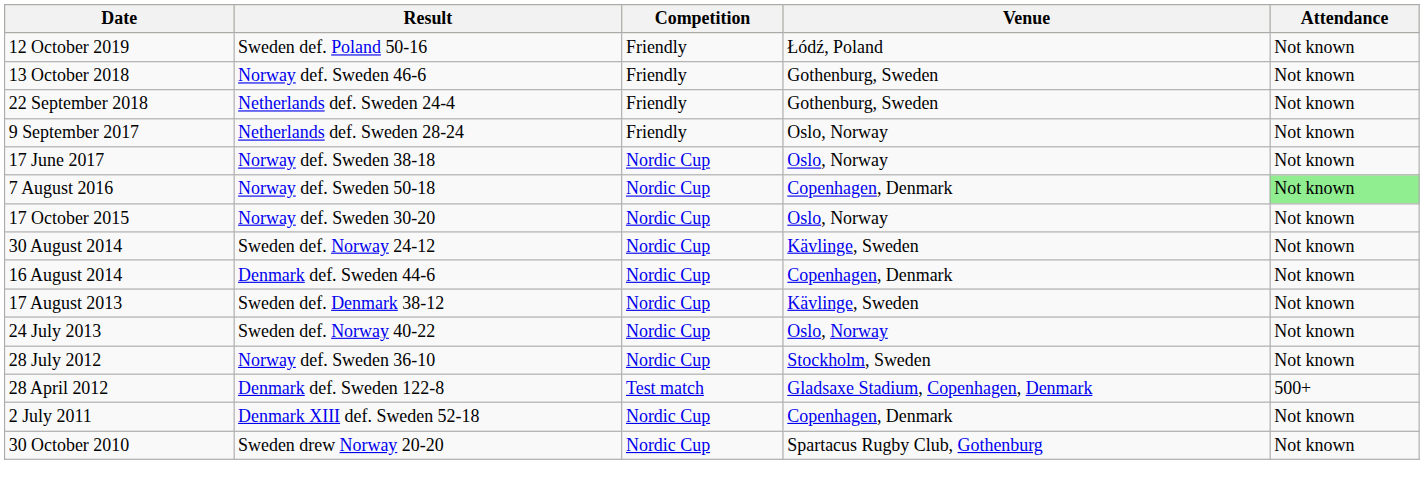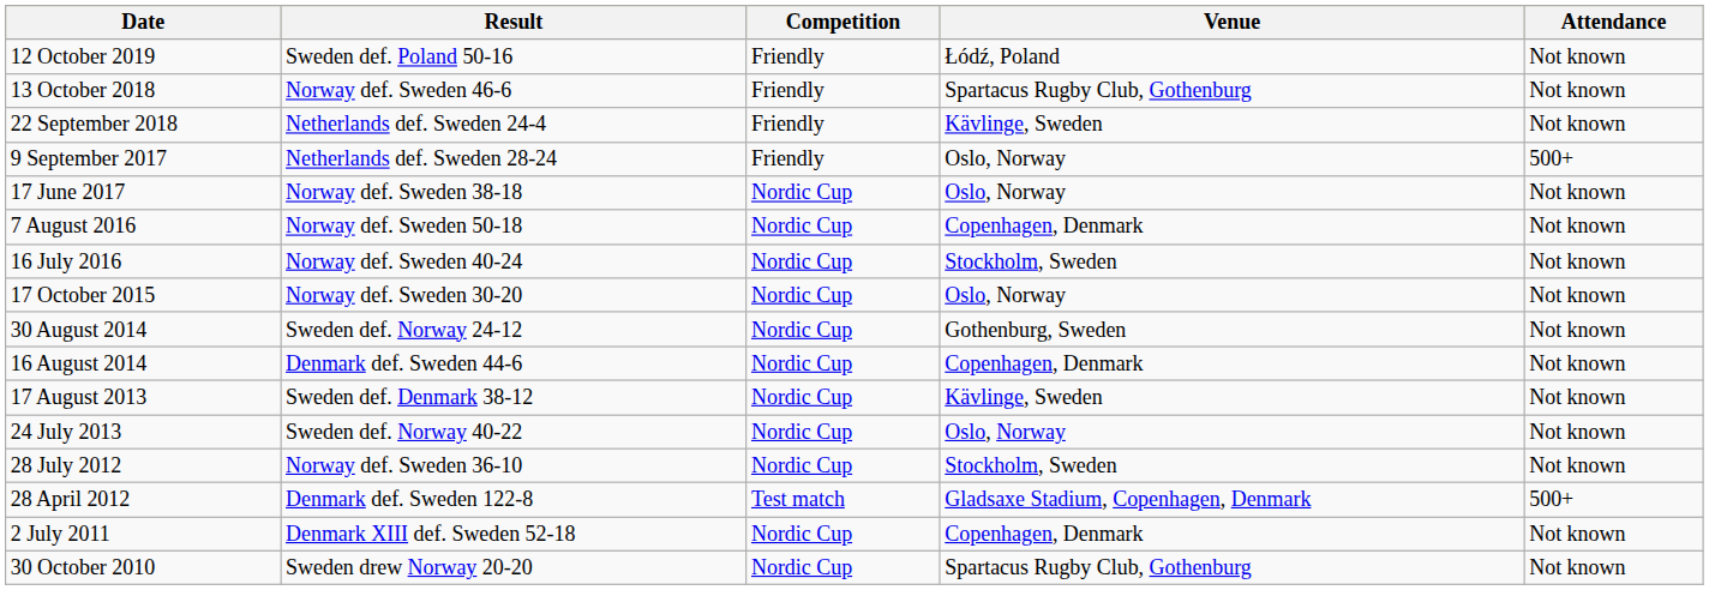13 October 2018 | Venue: Gothenburg, Sweden -> Spartacus Rugby Club, Gothenburg
22 September 2018 | Venue: Gothenburg, Sweden -> Kävlinge, Sweden
9 September 2017 | Attendance: Not known -> 500+
7 August 2016 | Attendance: lightgreen background -> no background
+ row: 16 July 2016 | Norway def. Sweden 40-24 | Nordic Cup | Stockholm, Sweden | Not known
30 August 2014 | Venue: Kävlinge, Sweden -> Gothenburg, Sweden
